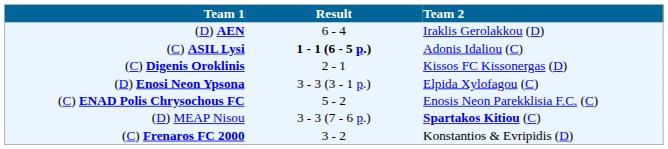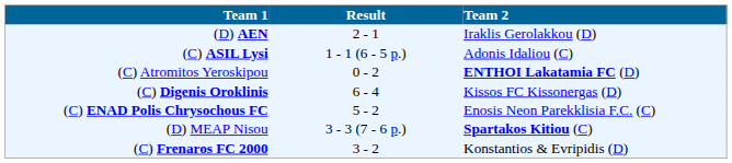(D) AEN | Result: 6 - 4 -> 2 - 1
(C) ASIL Lysi | Result: bold -> normal
+ row: (C) Atromitos Yeroskipou | 0 - 2 | ENTHOI Lakatamia FC (D)
(C) Digenis Oroklinis | Result: 2 - 1 -> 6 - 4
- row: (D) Enosi Neon Ypsona | 3 - 3 (3 - 1 p.) | Elpida Xylofagou (C)
